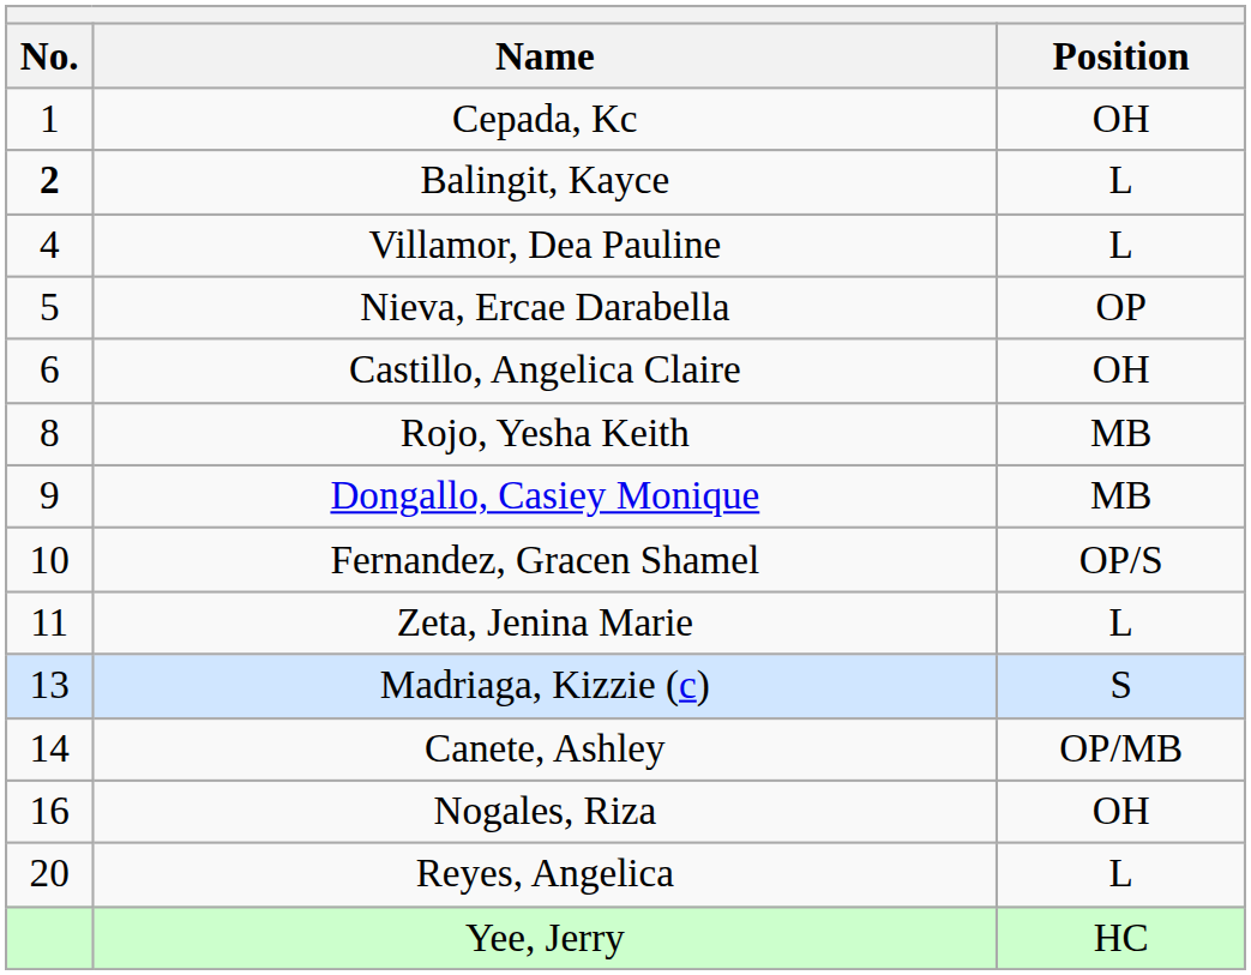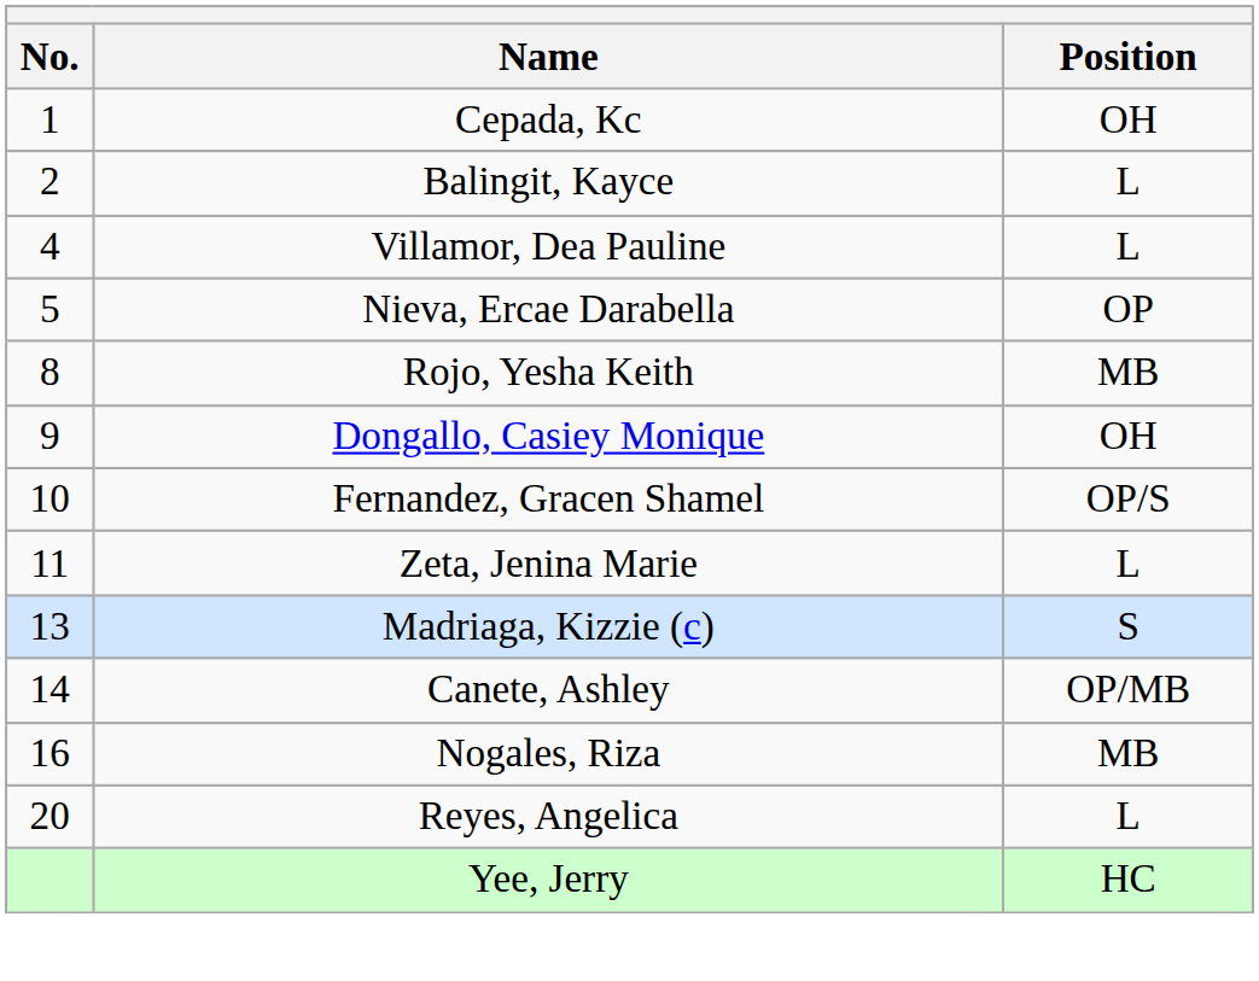Balingit, Kayce | No.: bold -> normal
- row: 6 | Castillo, Angelica Claire | OH
Dongallo, Casiey Monique | Position: MB -> OH
Nogales, Riza | Position: OH -> MB
